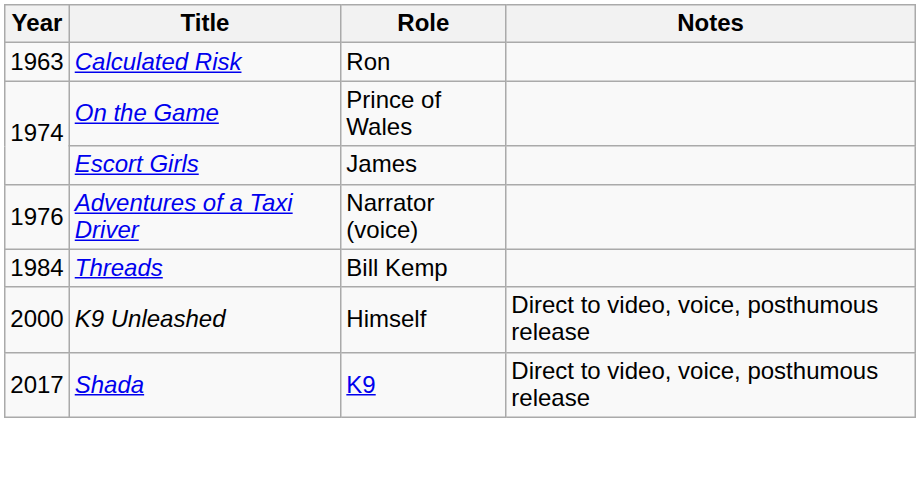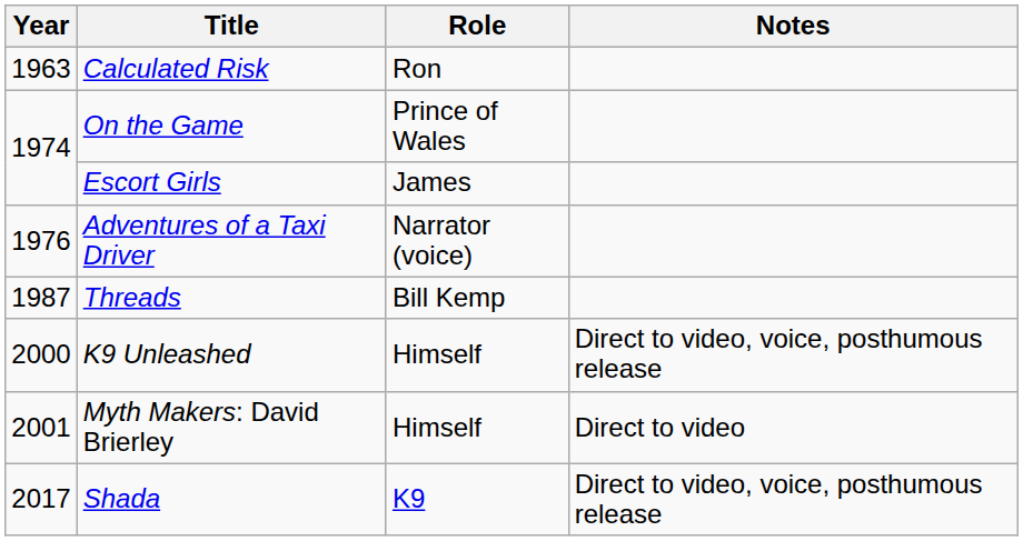Threads | Year: 1984 -> 1987
+ row: 2001 | Myth Makers: David Brierley | Himself | Direct to video
